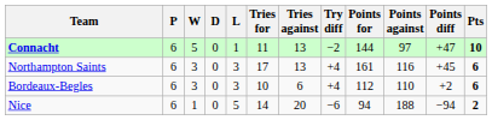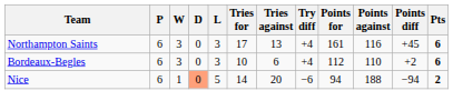- row: Connacht | 6 | 5 | 0 | 1 | 11 | 13 | −2 | 144 | 97 | +47 | 10
Nice | D: no background -> lightsalmon background
